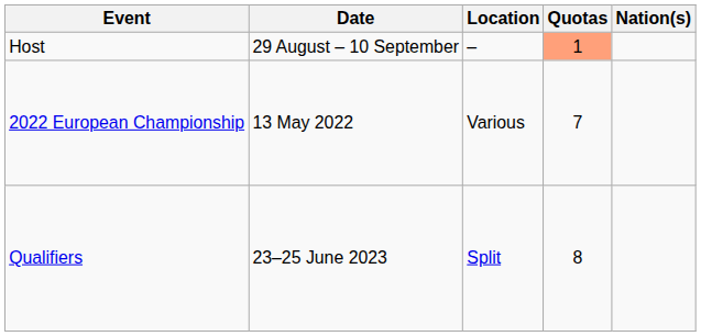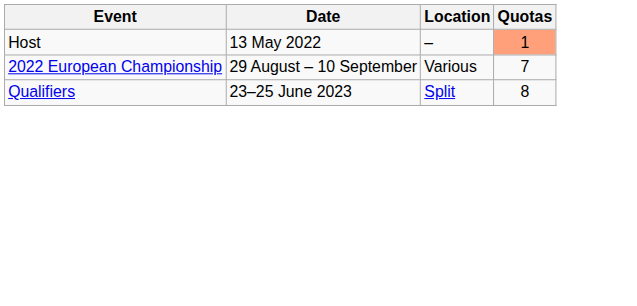- column: Nation(s)
Host | Date: 29 August – 10 September -> 13 May 2022
2022 European Championship | Date: 13 May 2022 -> 29 August – 10 September
